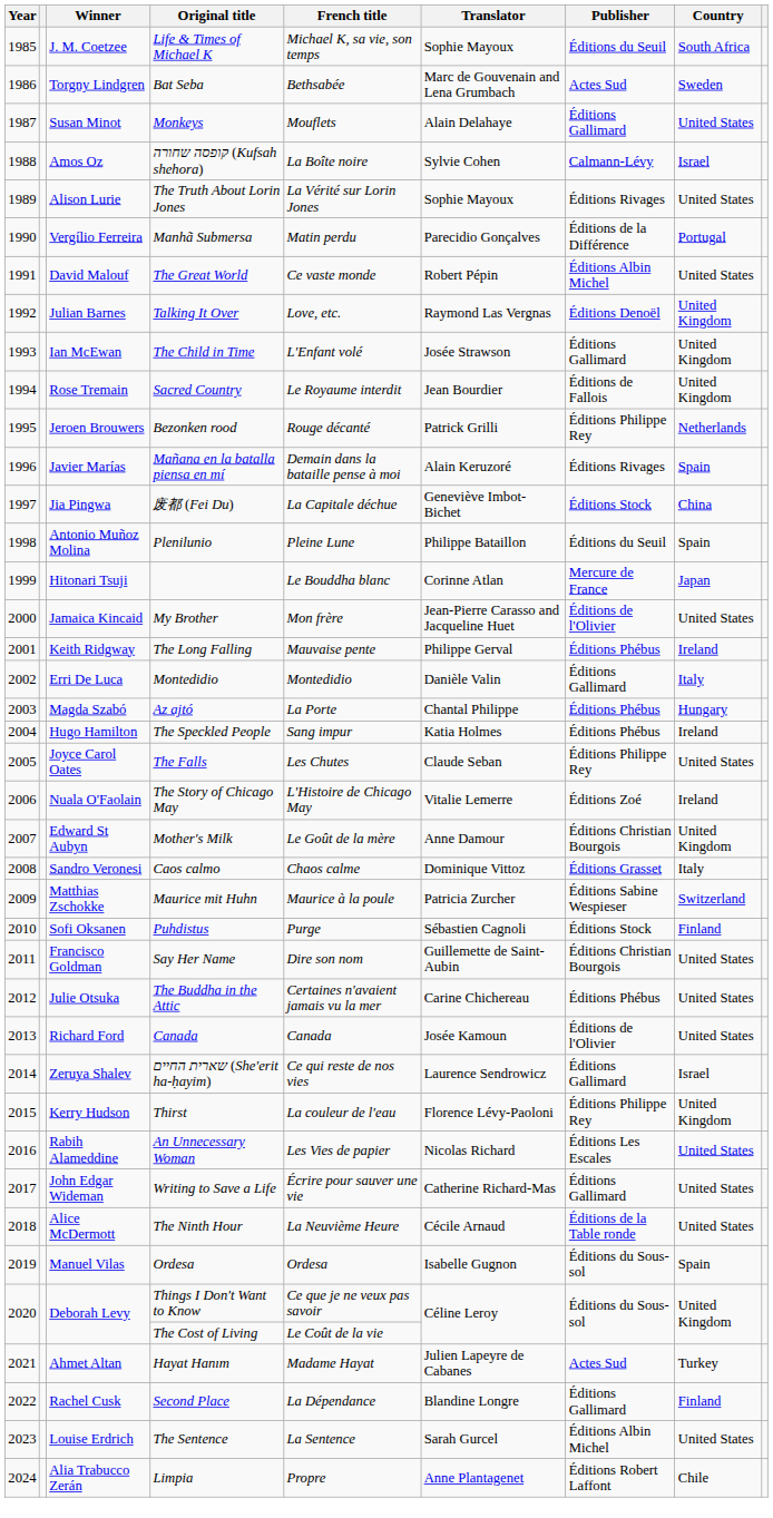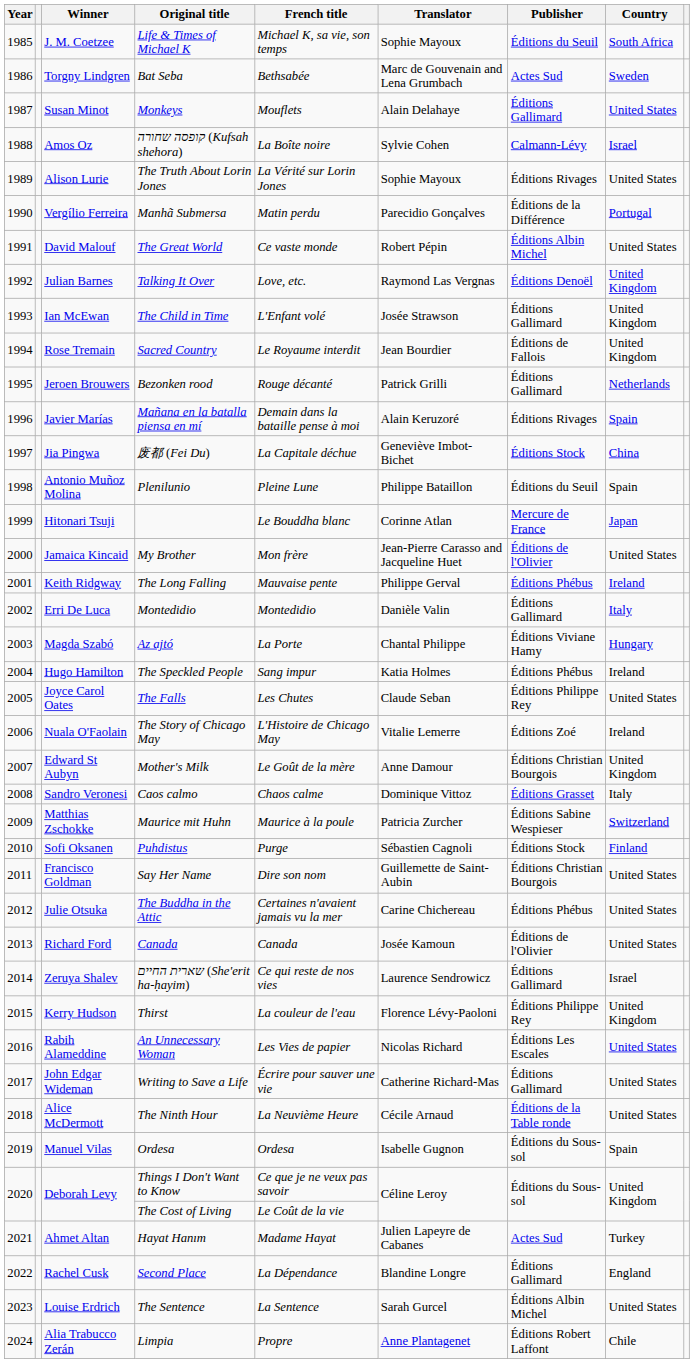Bezonken rood | Publisher: Éditions Philippe Rey -> Éditions Gallimard
Az ajtó | Publisher: Éditions Phébus -> Éditions Viviane Hamy
Second Place | Country: Finland -> England
